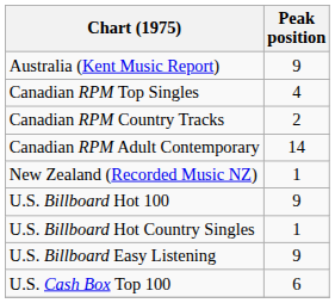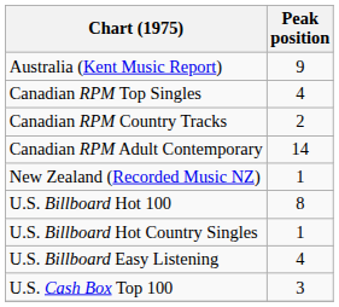U.S. Billboard Hot 100 | Peak position: 9 -> 8
U.S. Billboard Easy Listening | Peak position: 9 -> 4
U.S. Cash Box Top 100 | Peak position: 6 -> 3
